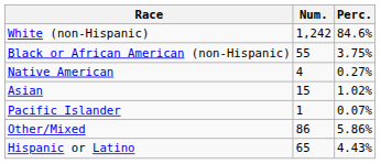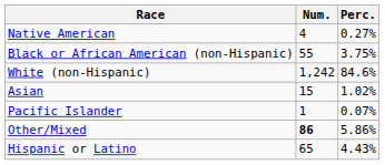rows swapped: White (non-Hispanic) <-> Native American
Other/Mixed | Num.: normal -> bold
